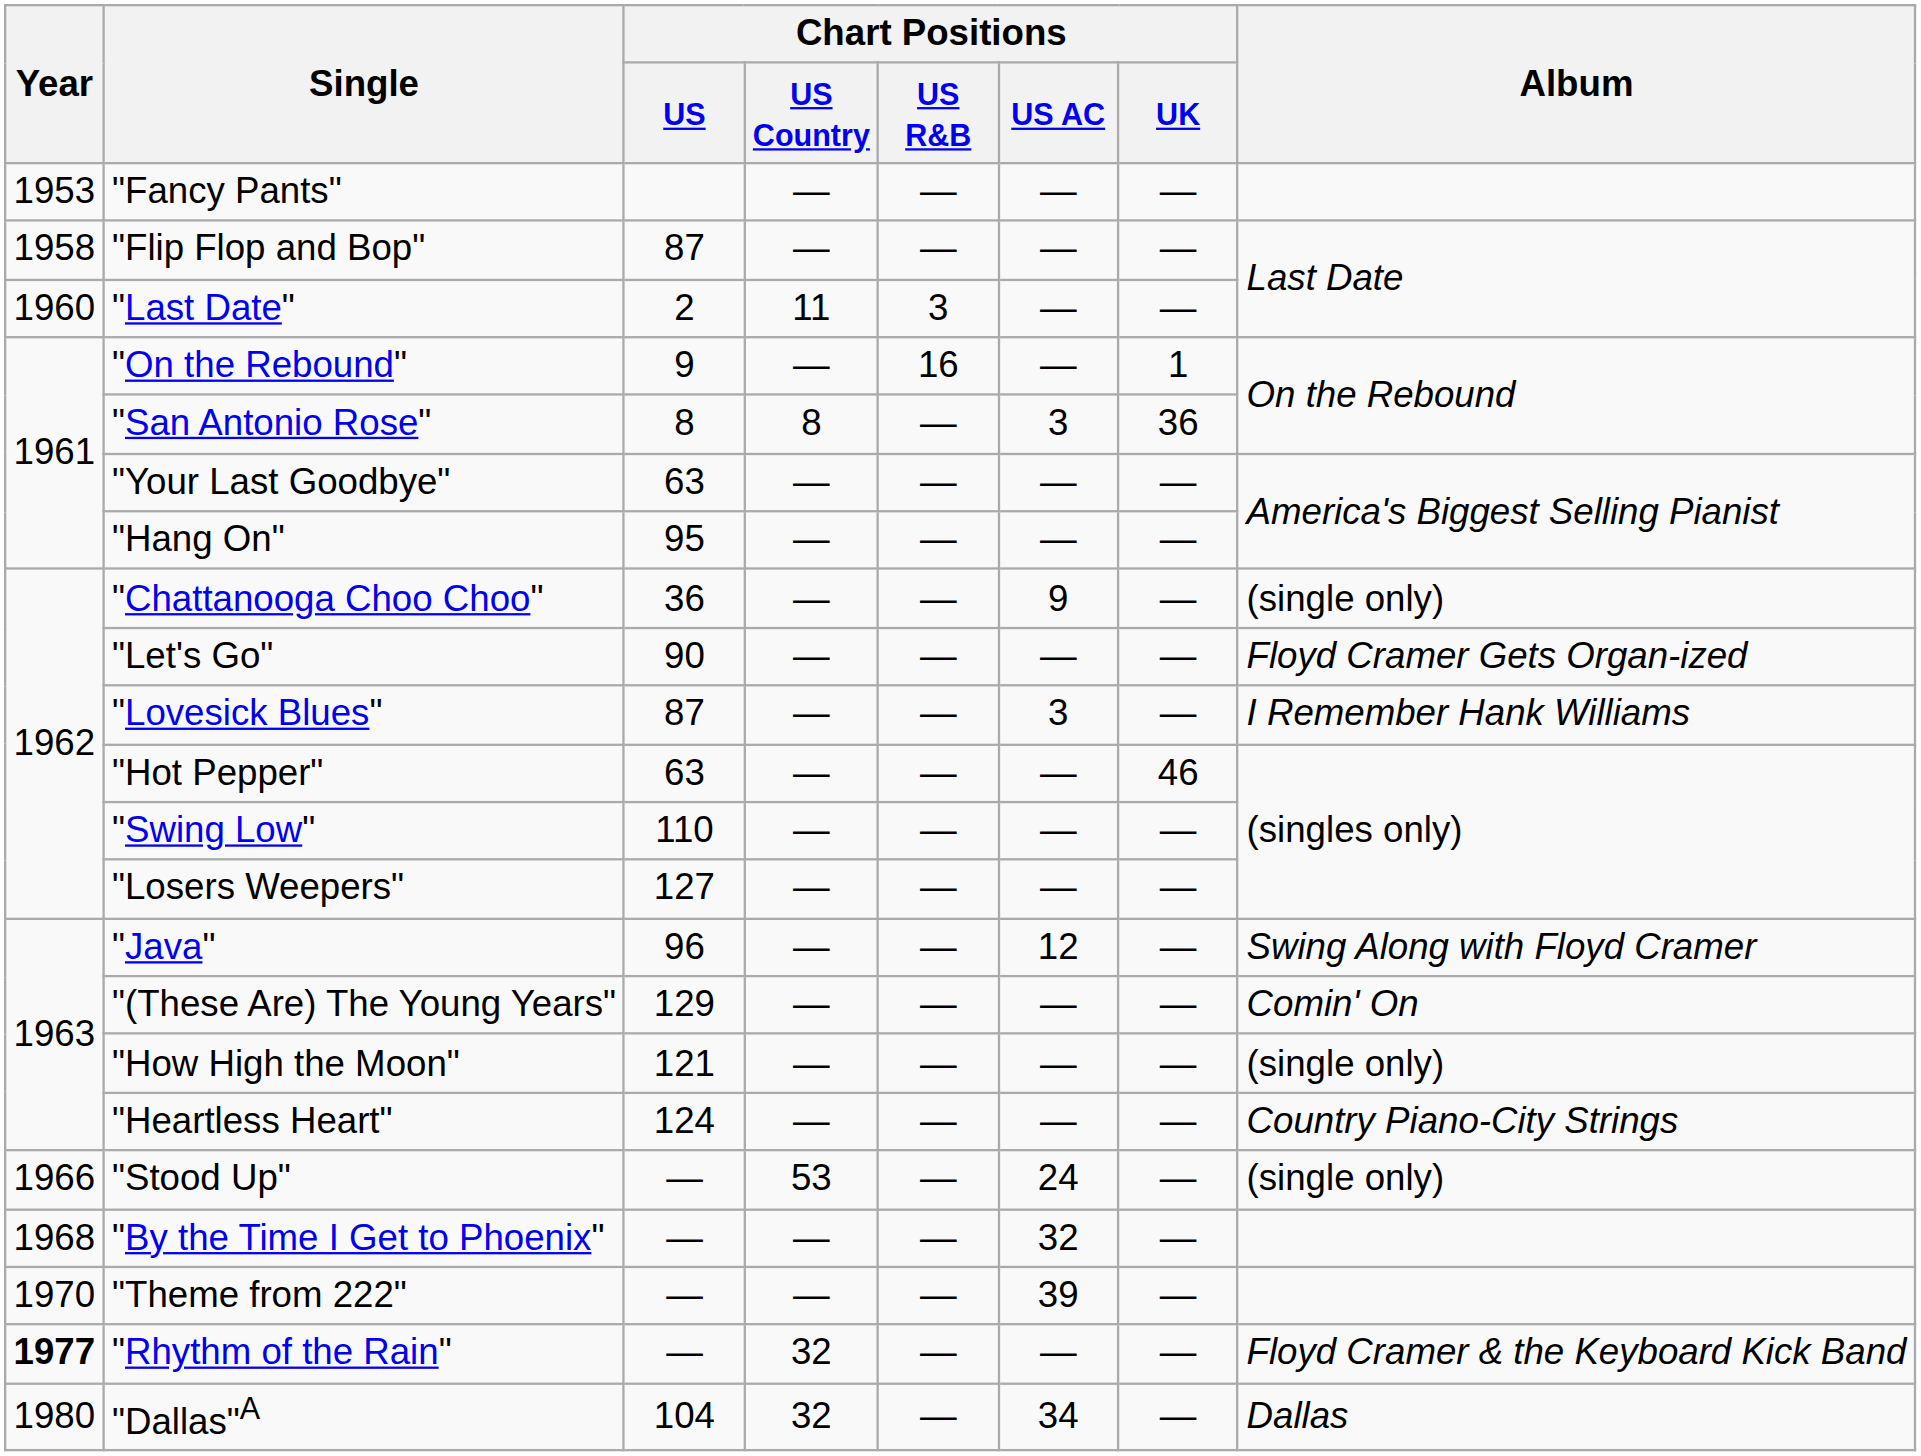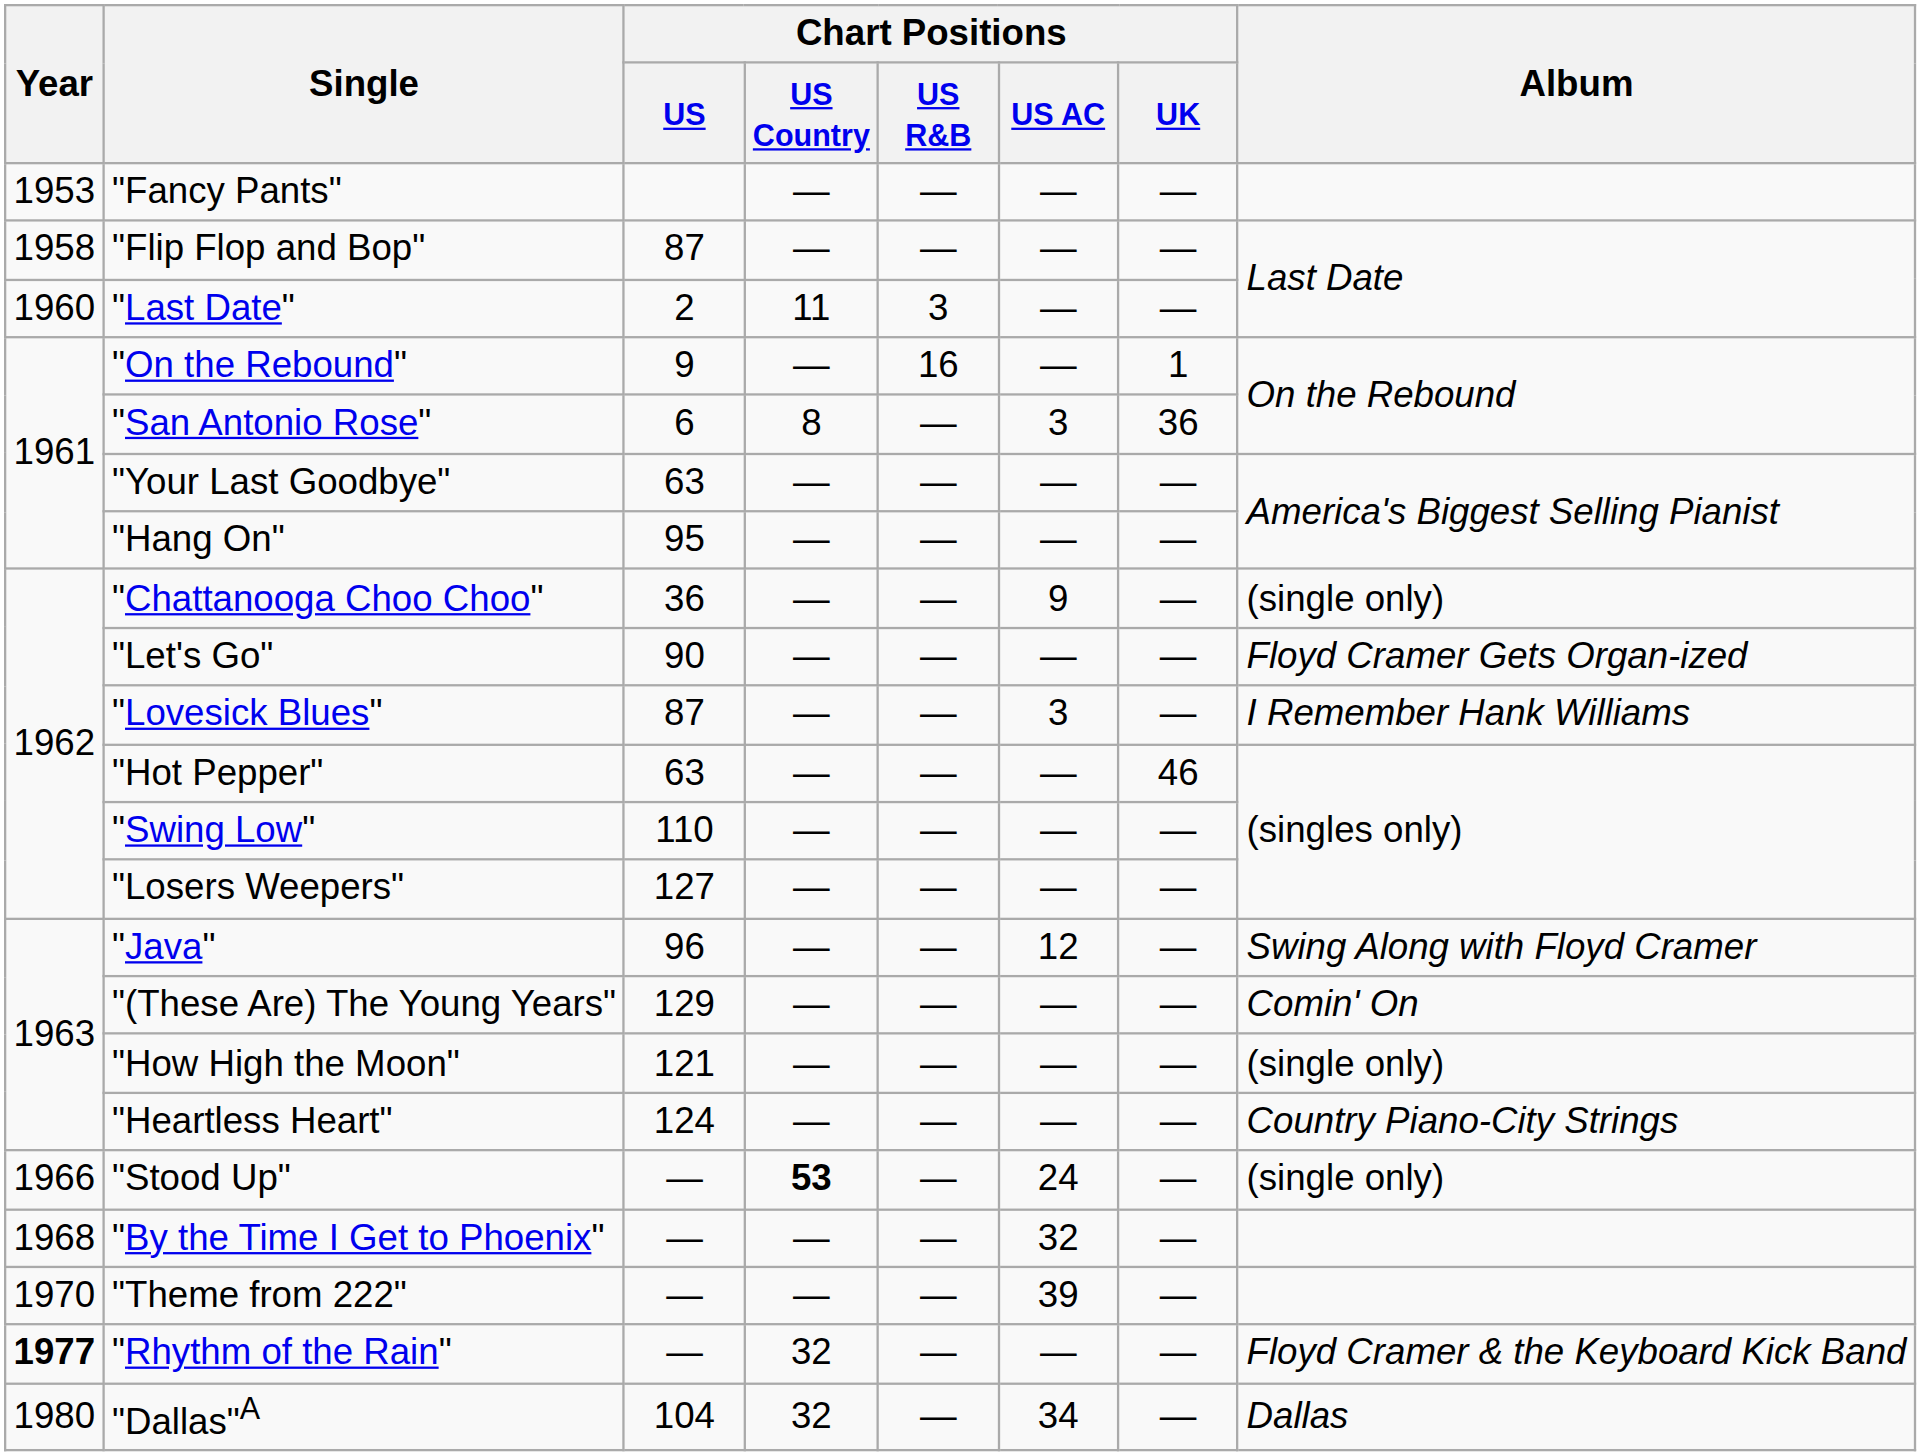"San Antonio Rose" | Chart Positions / US: 8 -> 6
"Stood Up" | Chart Positions / US Country: normal -> bold
